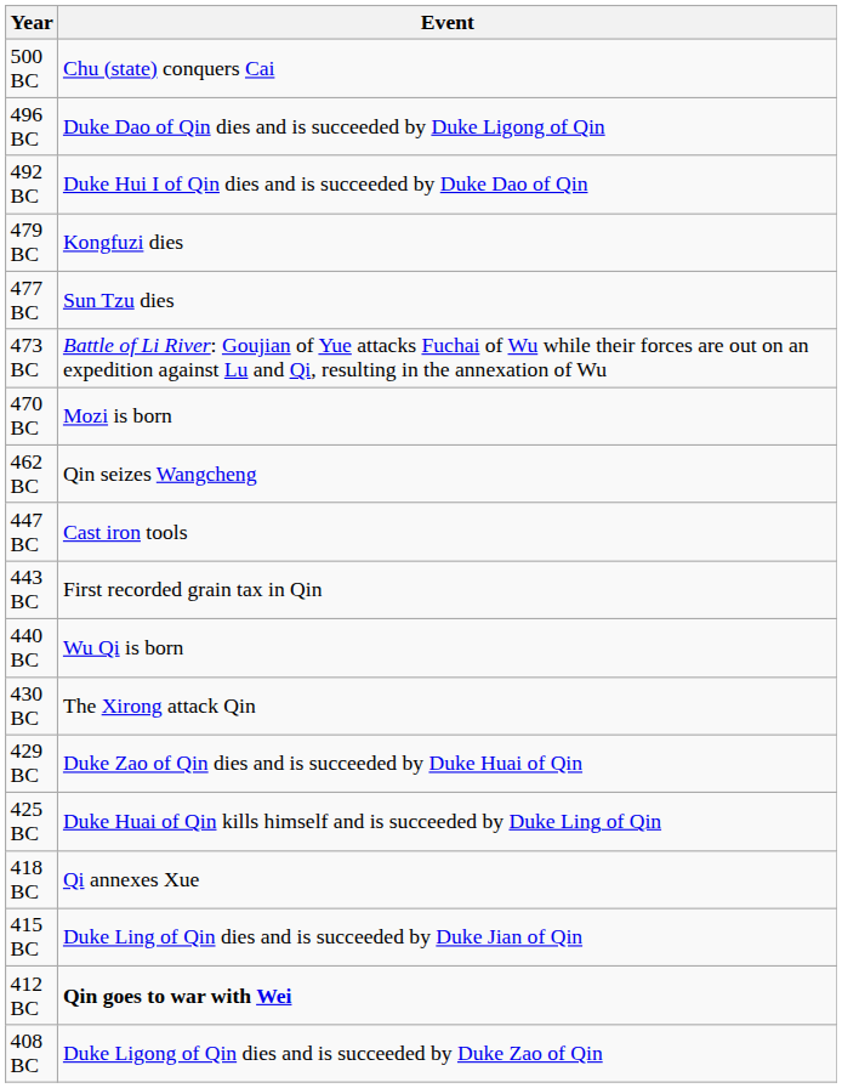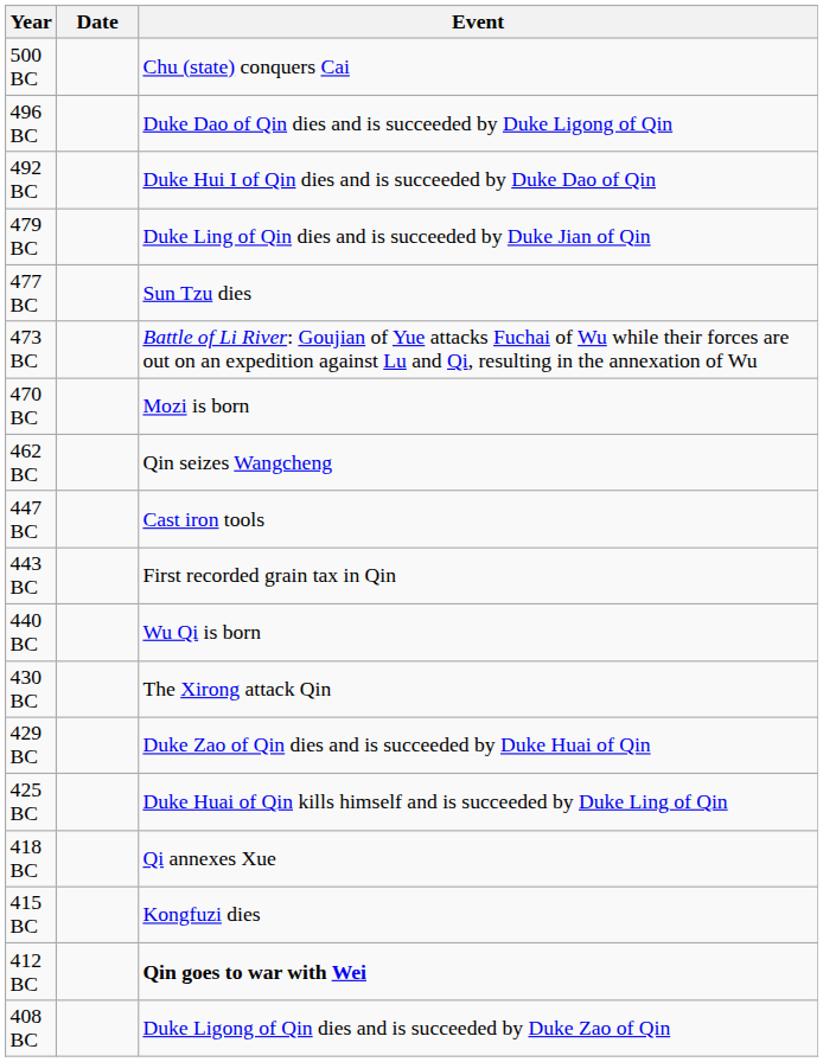+ column: Date
479 BC | Event: Kongfuzi dies -> Duke Ling of Qin dies and is succeeded by Duke Jian of Qin
415 BC | Event: Duke Ling of Qin dies and is succeeded by Duke Jian of Qin -> Kongfuzi dies
